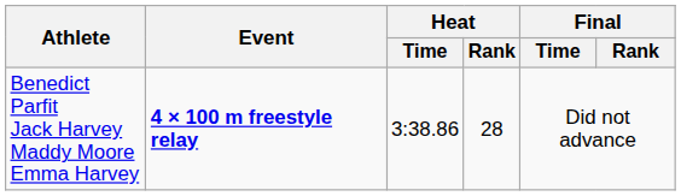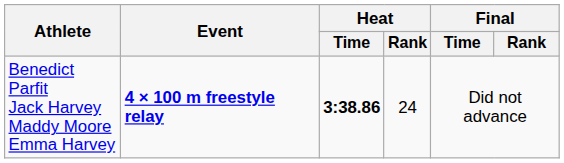Benedict Parfit Jack Harvey Maddy Moore Emma Harvey | Heat / Time: normal -> bold
Benedict Parfit Jack Harvey Maddy Moore Emma Harvey | Heat / Rank: 28 -> 24
